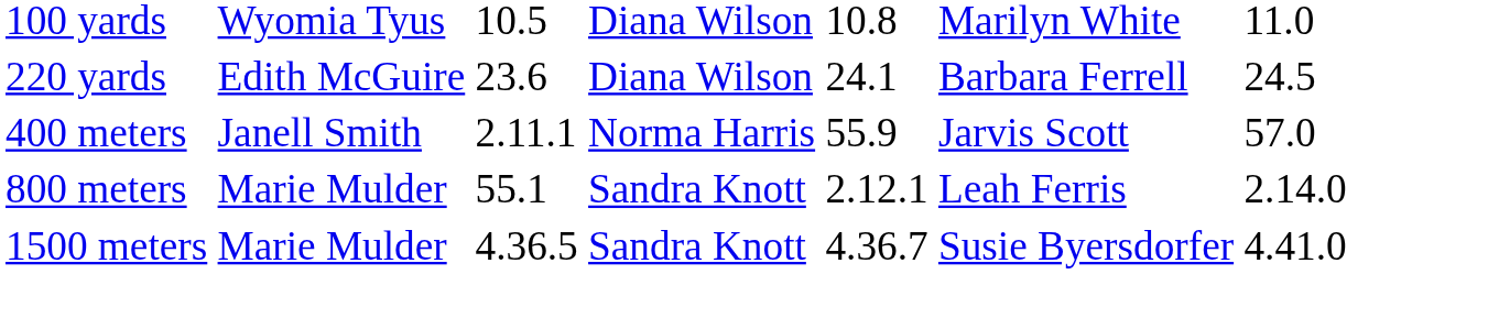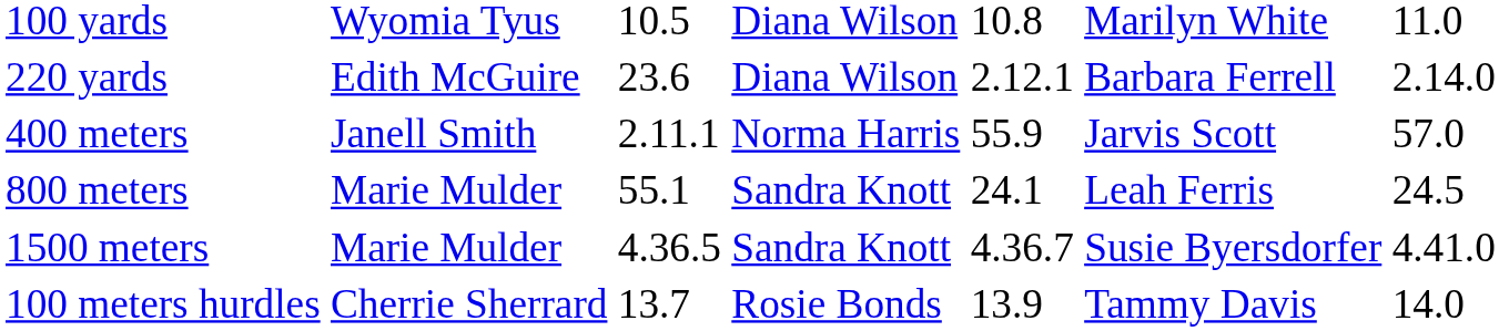220 yards | column 5: 24.1 -> 2.12.1
220 yards | column 7: 24.5 -> 2.14.0
800 meters | column 5: 2.12.1 -> 24.1
800 meters | column 7: 2.14.0 -> 24.5
+ row: 100 meters hurdles | Cherrie Sherrard | 13.7 | Rosie Bonds | 13.9 | Tammy Davis | 14.0
